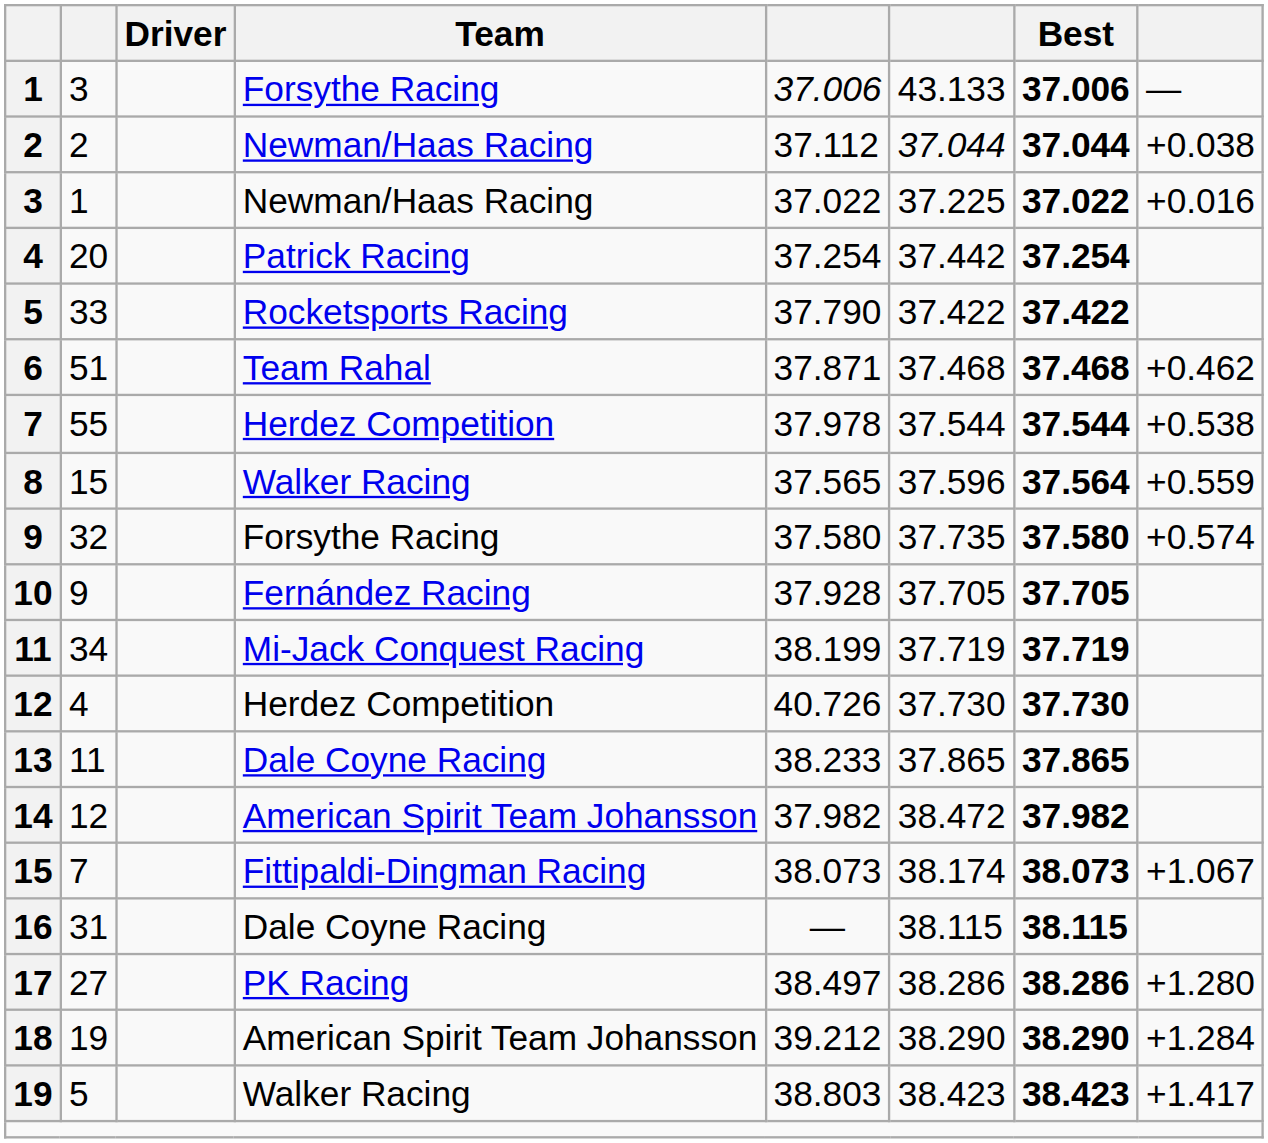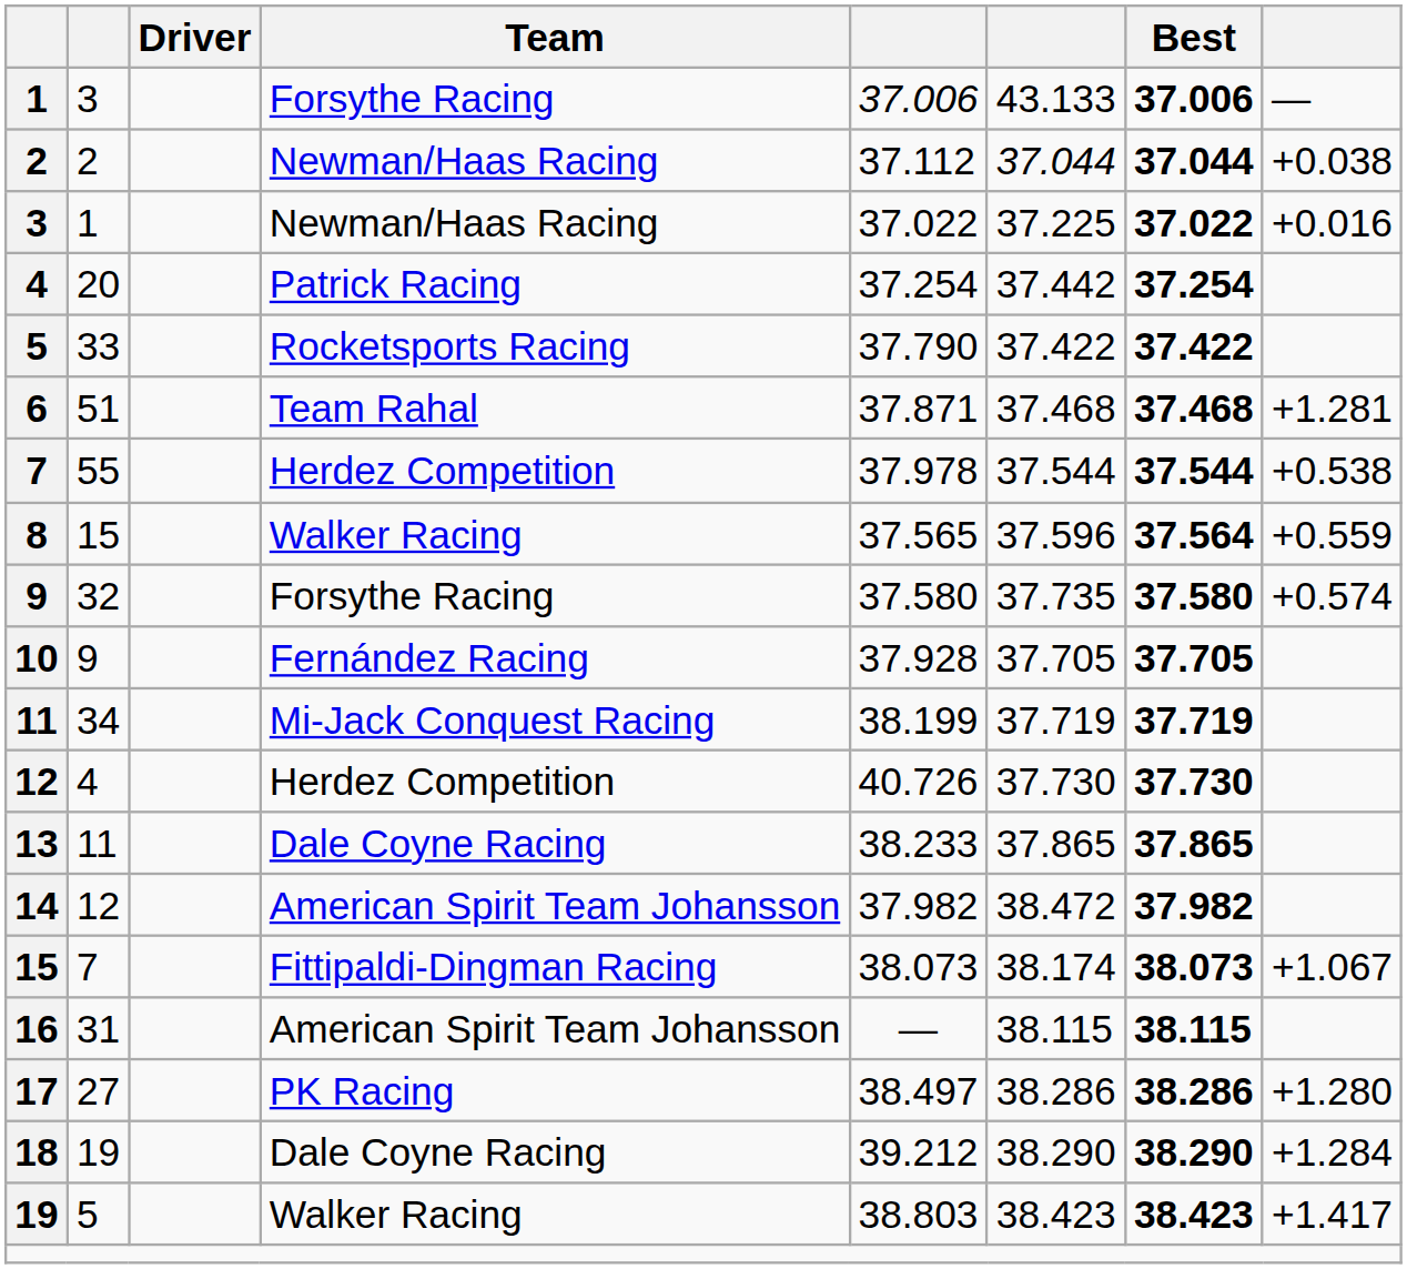6 | column 8: +0.462 -> +1.281
16 | Team: Dale Coyne Racing -> American Spirit Team Johansson
18 | Team: American Spirit Team Johansson -> Dale Coyne Racing
